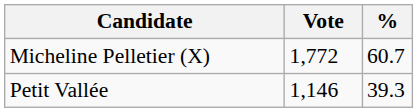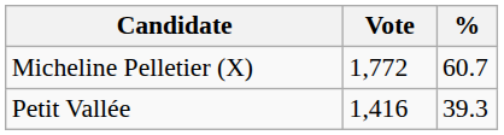Petit Vallée | Vote: 1,146 -> 1,416
